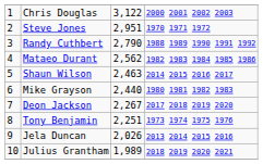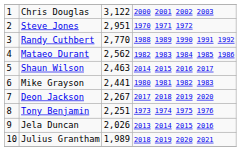Randy Cuthbert | column 3: 2,790 -> 2,770
Mike Grayson | column 3: 2,440 -> 2,441
